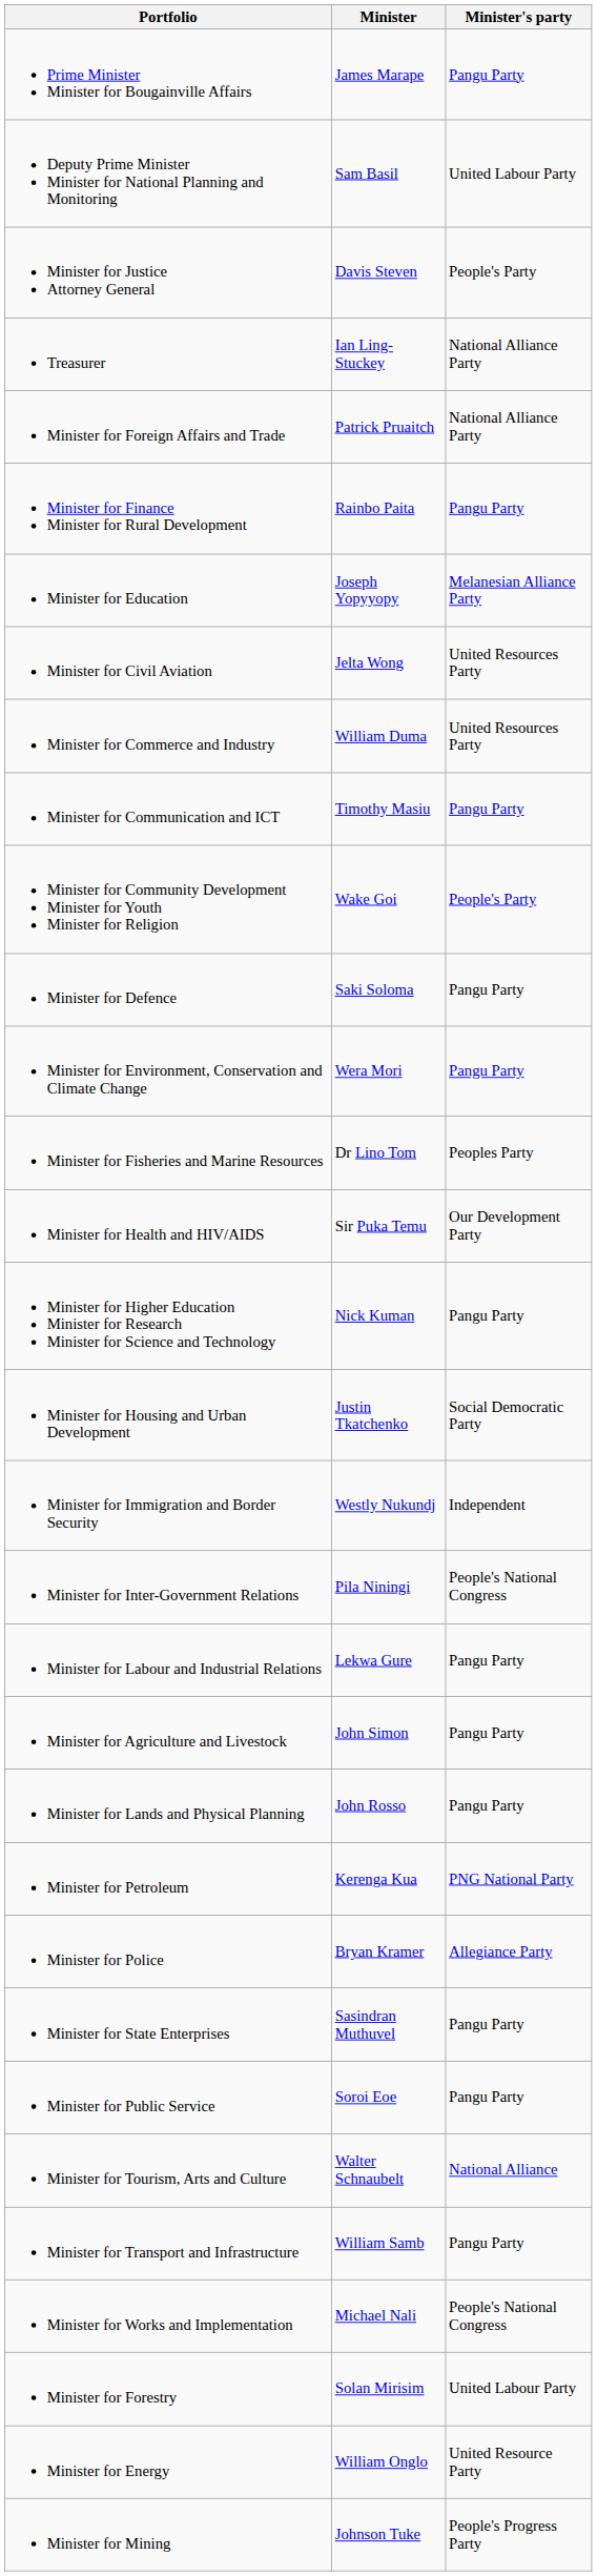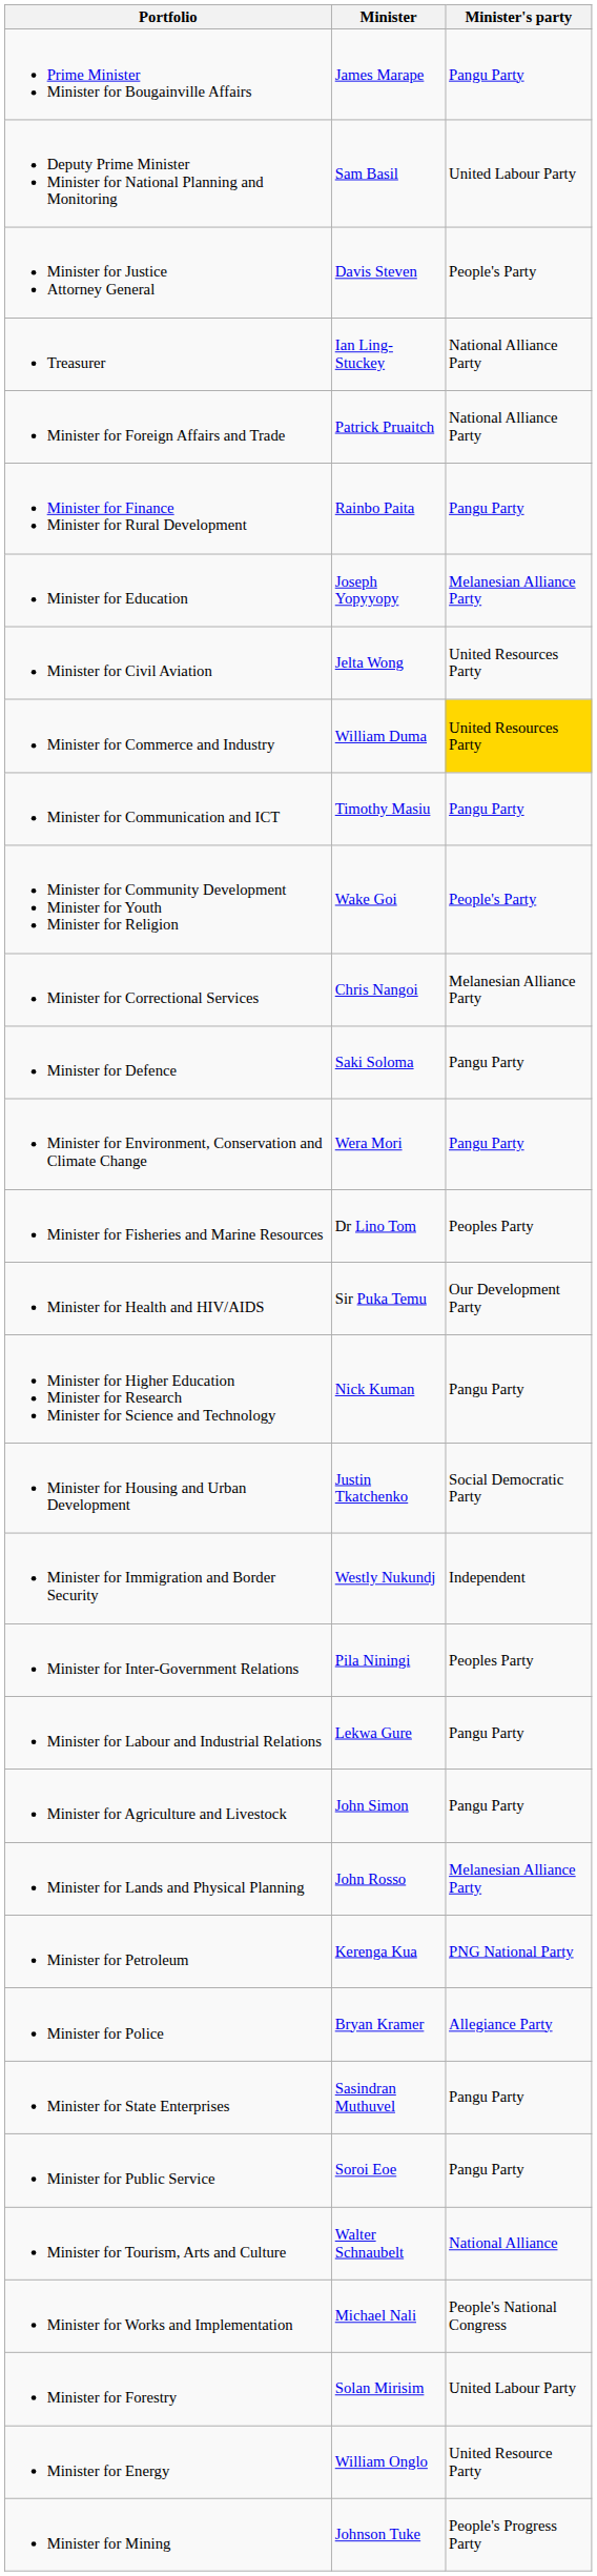Minister for Commerce and Industry | Minister's party: no background -> gold background
+ row: Minister for Correctional Services | Chris Nangoi | Melanesian Alliance Party
Minister for Inter-Government Relations | Minister's party: People's National Congress -> Peoples Party
Minister for Lands and Physical Planning | Minister's party: Pangu Party -> Melanesian Alliance Party
- row: Minister for Transport and Infrastructure | William Samb | Pangu Party
